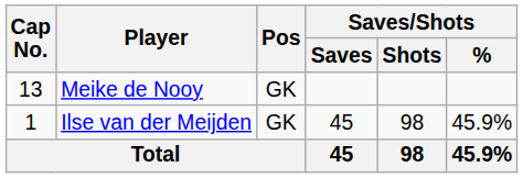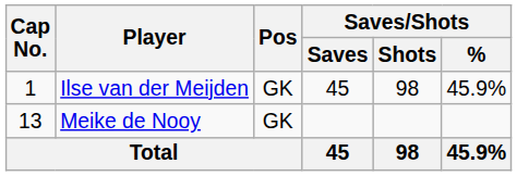rows swapped: Ilse van der Meijden <-> Meike de Nooy
